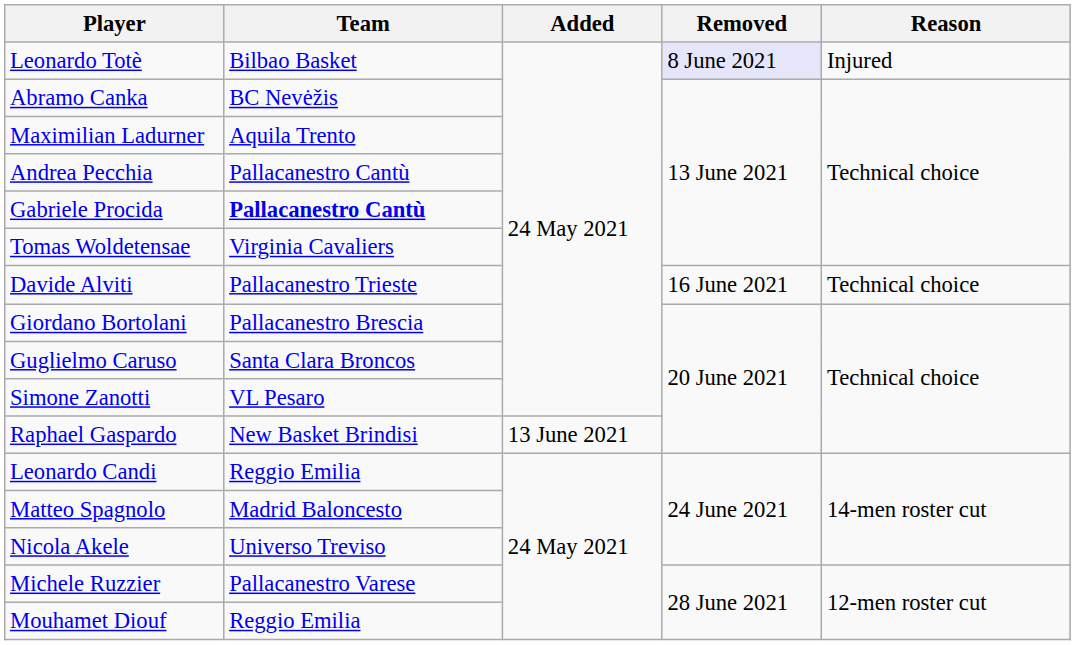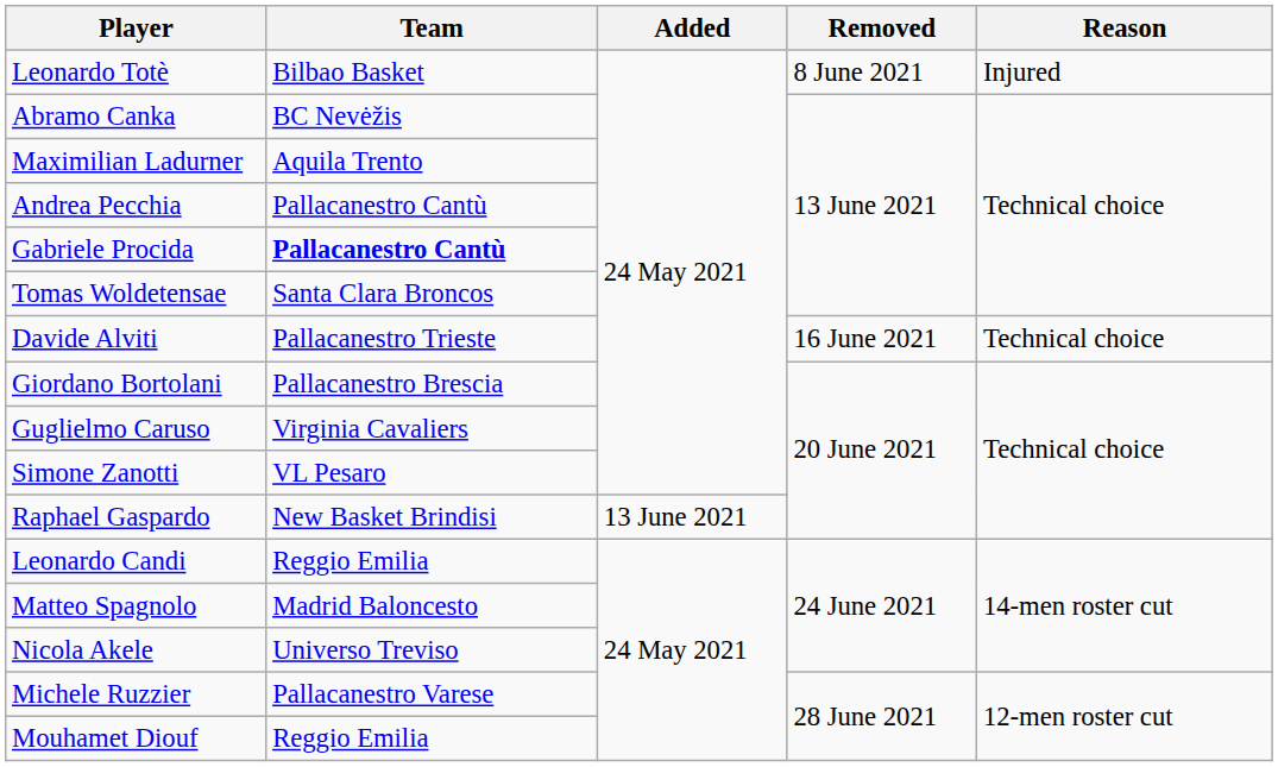Leonardo Totè | Removed: lavender background -> no background
Tomas Woldetensae | Team: Virginia Cavaliers -> Santa Clara Broncos
Guglielmo Caruso | Team: Santa Clara Broncos -> Virginia Cavaliers
